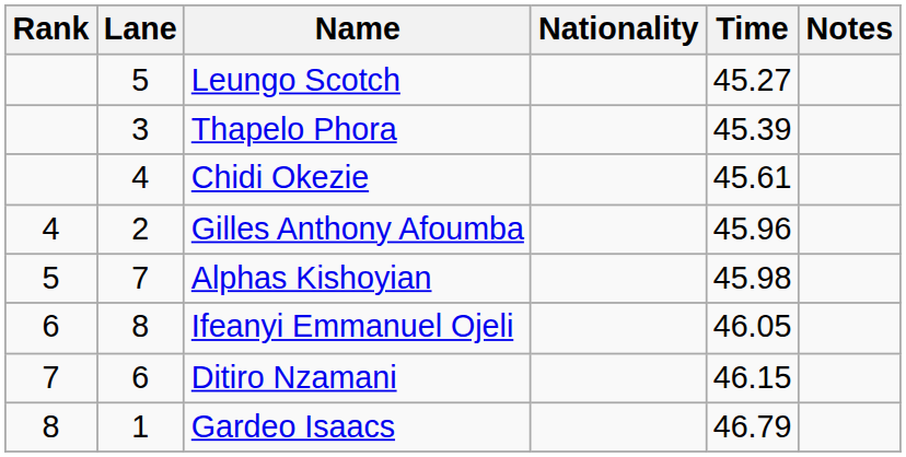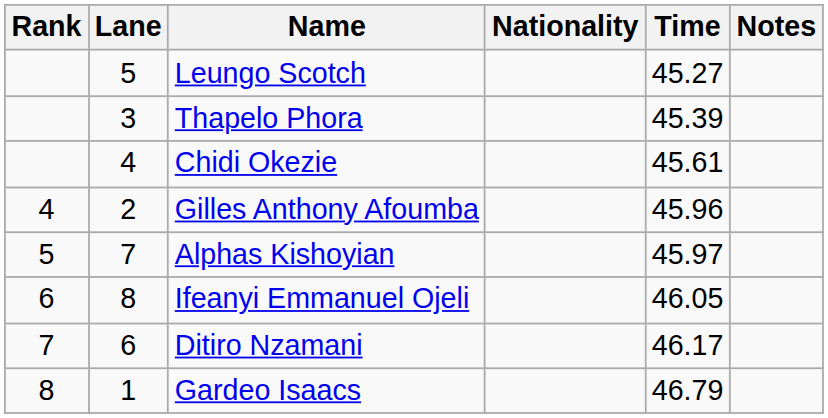Alphas Kishoyian | Time: 45.98 -> 45.97
Ditiro Nzamani | Time: 46.15 -> 46.17
